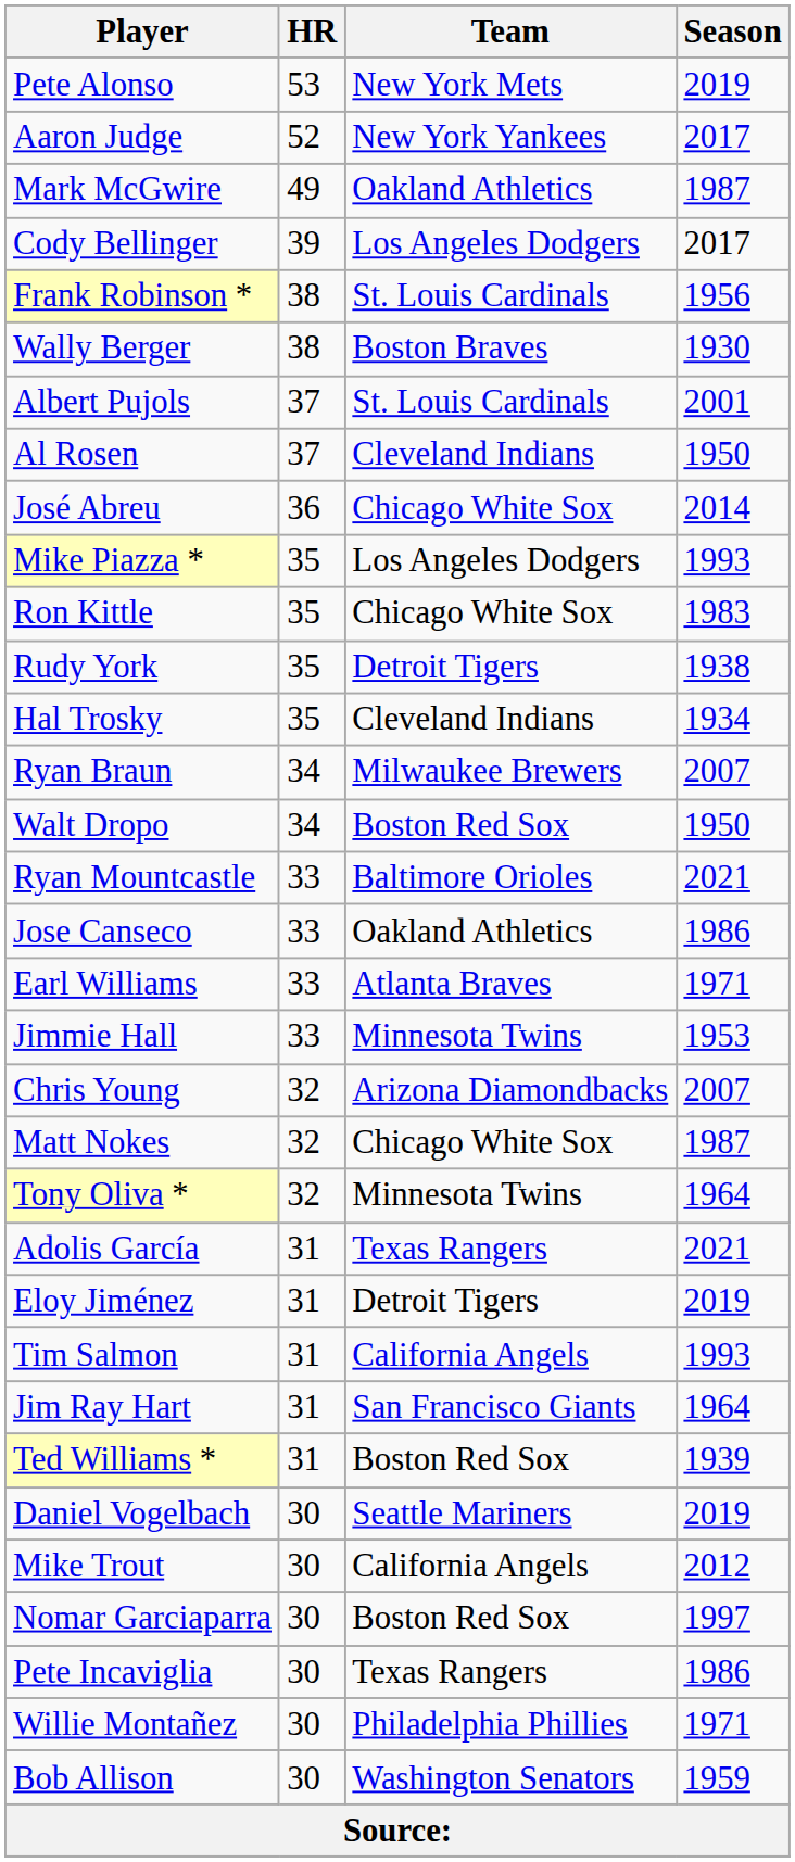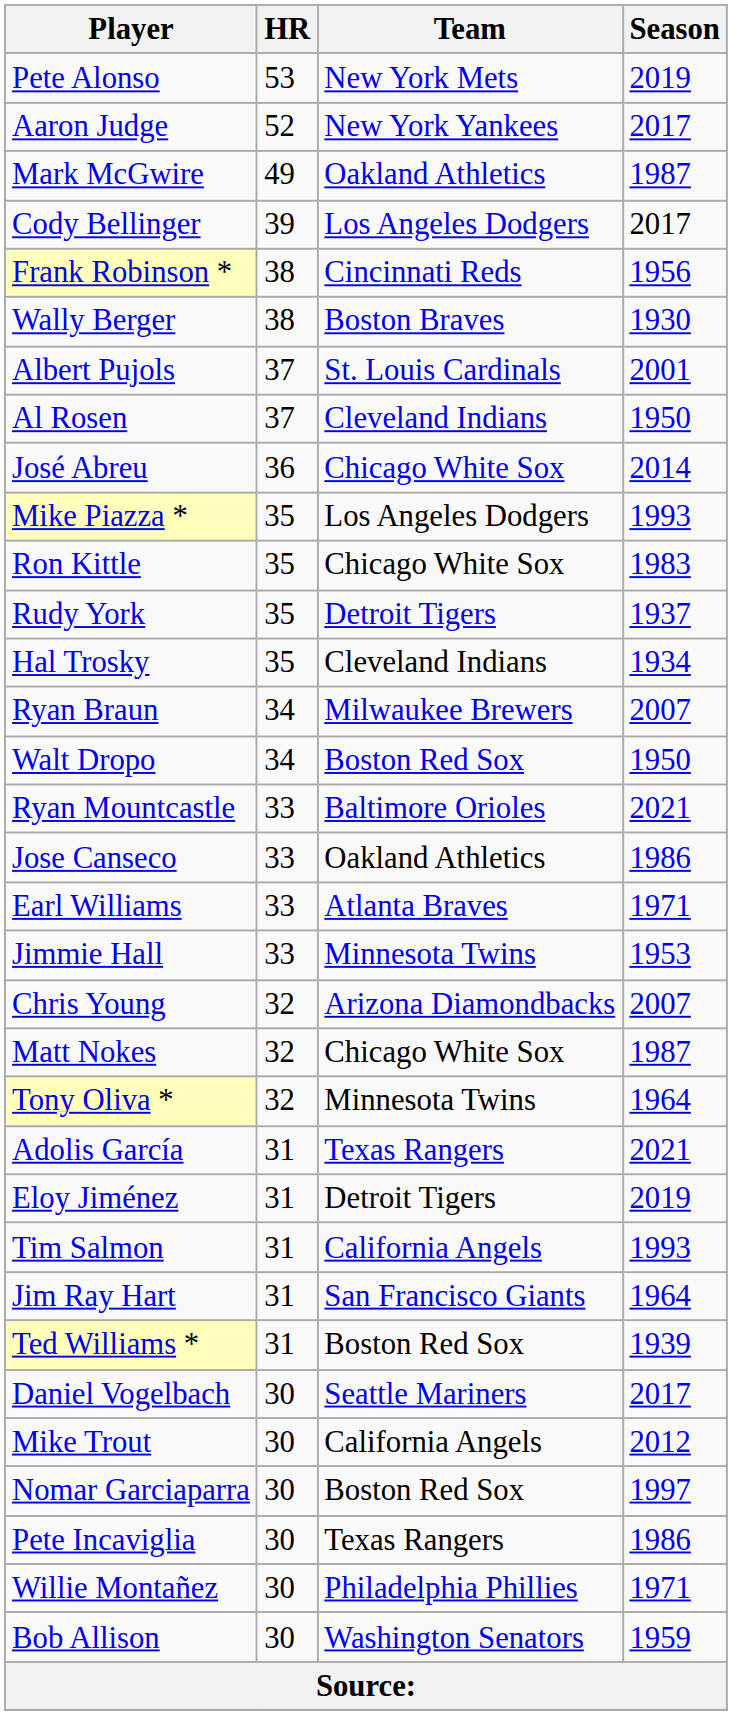Frank Robinson * | Team: St. Louis Cardinals -> Cincinnati Reds
Rudy York | Season: 1938 -> 1937
Daniel Vogelbach | Season: 2019 -> 2017
